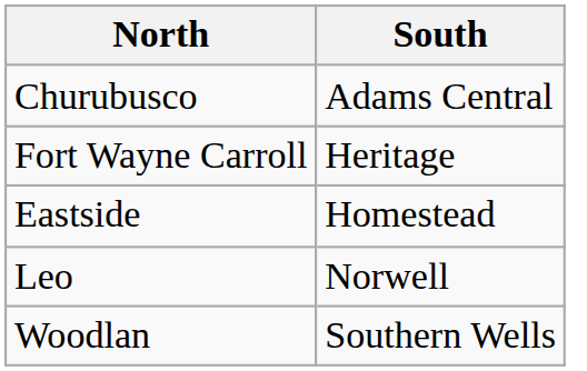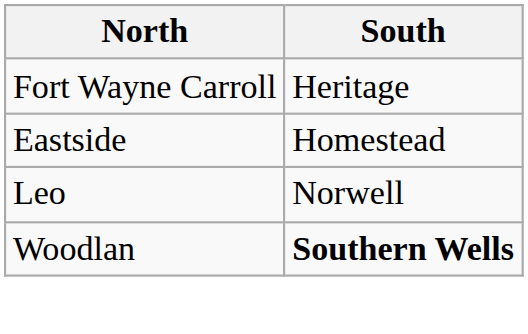- row: Churubusco | Adams Central
Woodlan | South: normal -> bold
